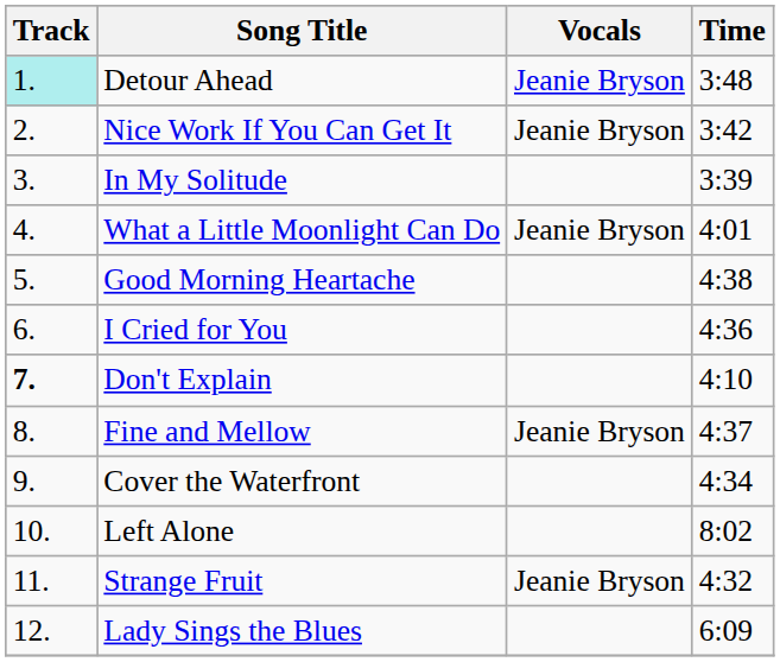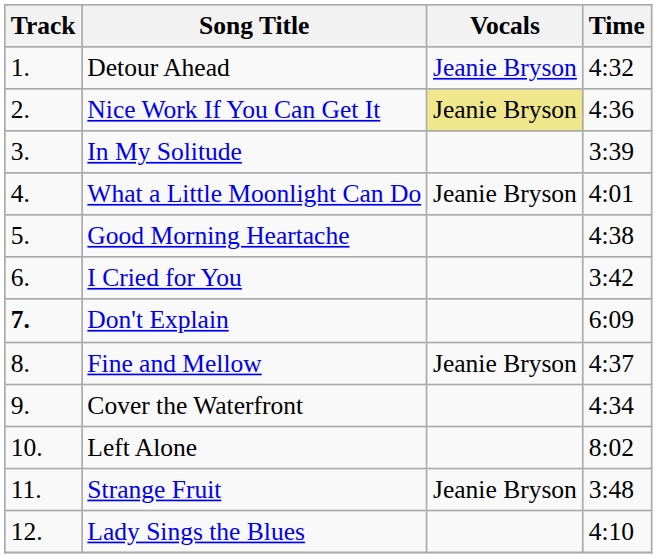Detour Ahead | Track: paleturquoise background -> no background
Detour Ahead | Time: 3:48 -> 4:32
Nice Work If You Can Get It | Vocals: no background -> khaki background
Nice Work If You Can Get It | Time: 3:42 -> 4:36
I Cried for You | Time: 4:36 -> 3:42
Don't Explain | Time: 4:10 -> 6:09
Strange Fruit | Time: 4:32 -> 3:48
Lady Sings the Blues | Time: 6:09 -> 4:10
